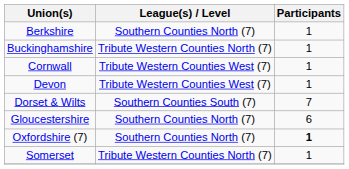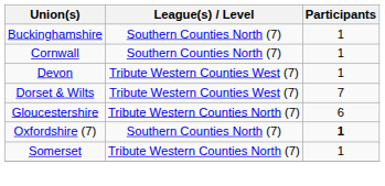- row: Berkshire | Southern Counties North (7) | 1
Buckinghamshire | League(s) / Level: Tribute Western Counties North (7) -> Southern Counties North (7)
Cornwall | League(s) / Level: Tribute Western Counties West (7) -> Southern Counties North (7)
Dorset & Wilts | League(s) / Level: Southern Counties South (7) -> Tribute Western Counties West (7)
Gloucestershire | League(s) / Level: Southern Counties North (7) -> Tribute Western Counties North (7)
